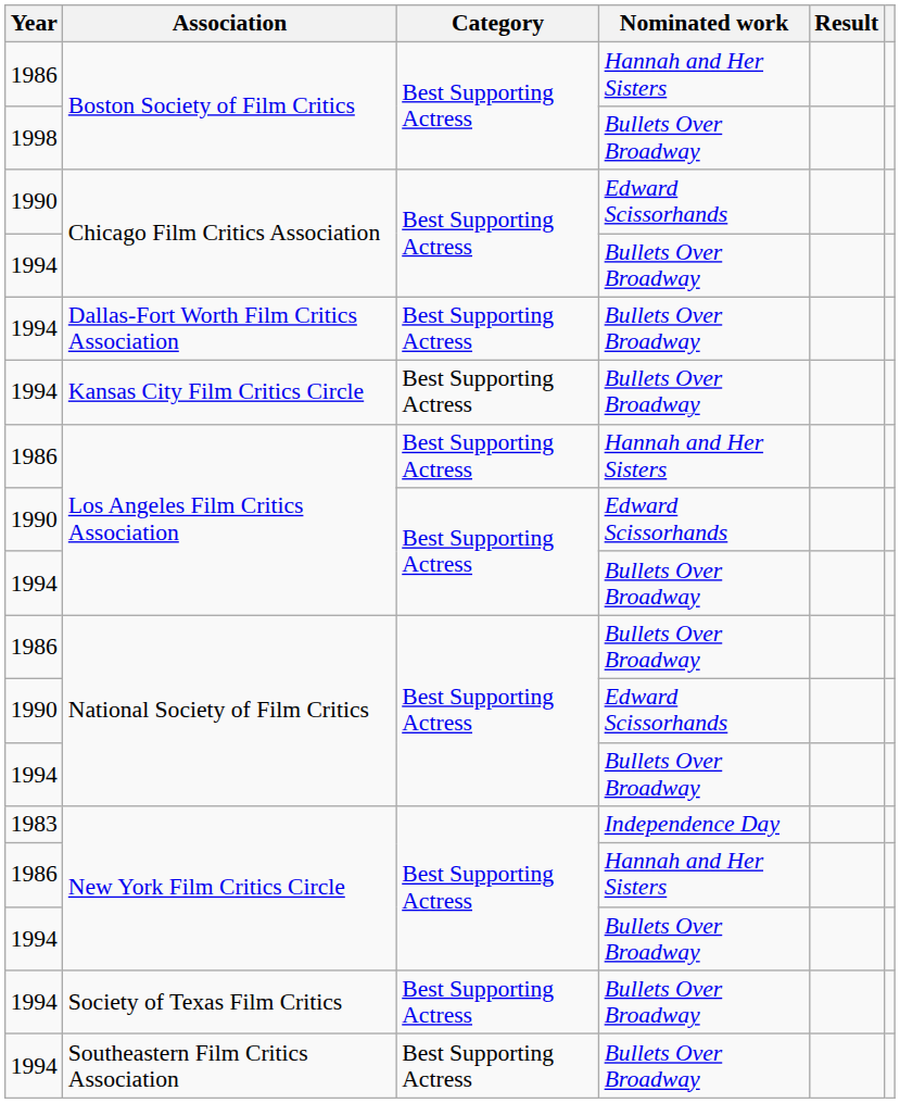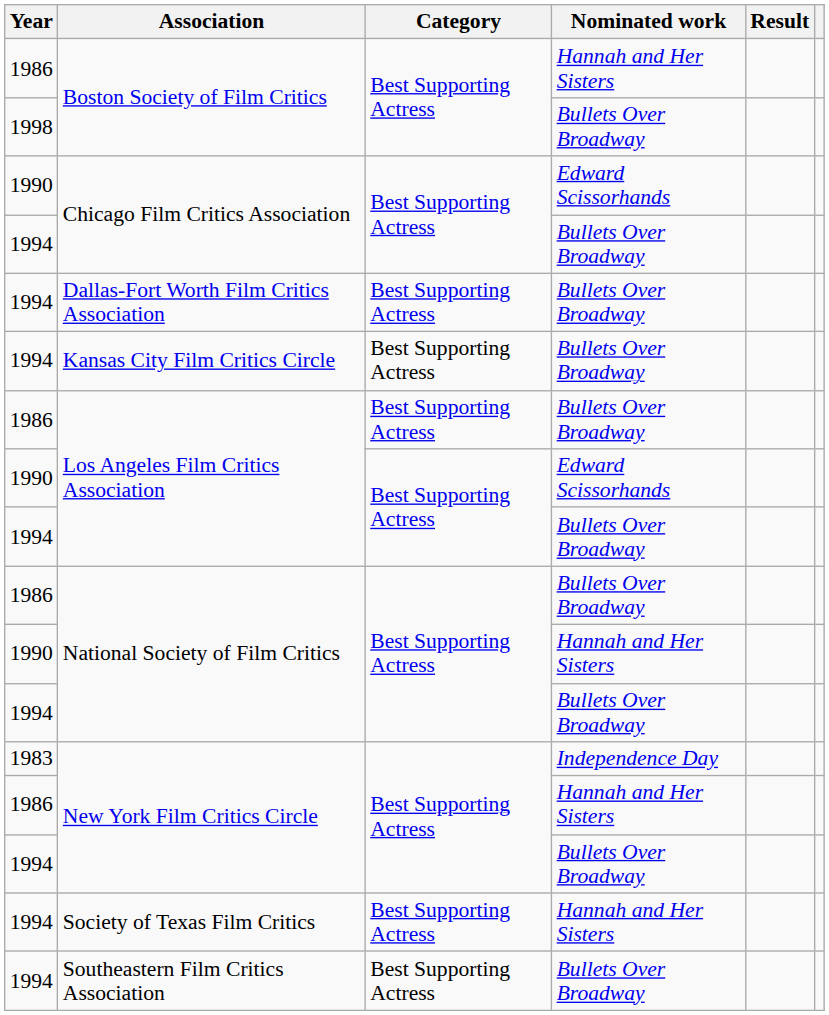1986 / Los Angeles Film Critics Association | Nominated work: Hannah and Her Sisters -> Bullets Over Broadway
1990 / National Society of Film Critics | Nominated work: Edward Scissorhands -> Hannah and Her Sisters
Society of Texas Film Critics | Nominated work: Bullets Over Broadway -> Hannah and Her Sisters
